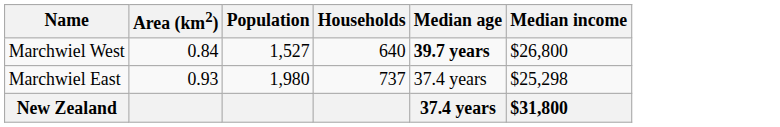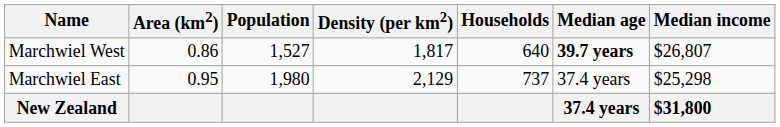+ column: Density (per km2) | 1,817 | 2,129
Marchwiel West | Area (km2): 0.84 -> 0.86
Marchwiel West | Median income: $26,800 -> $26,807
Marchwiel East | Area (km2): 0.93 -> 0.95
